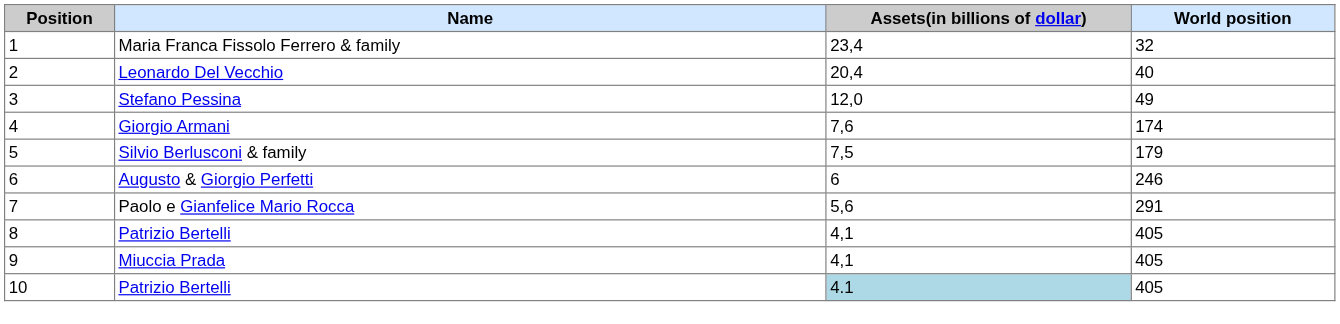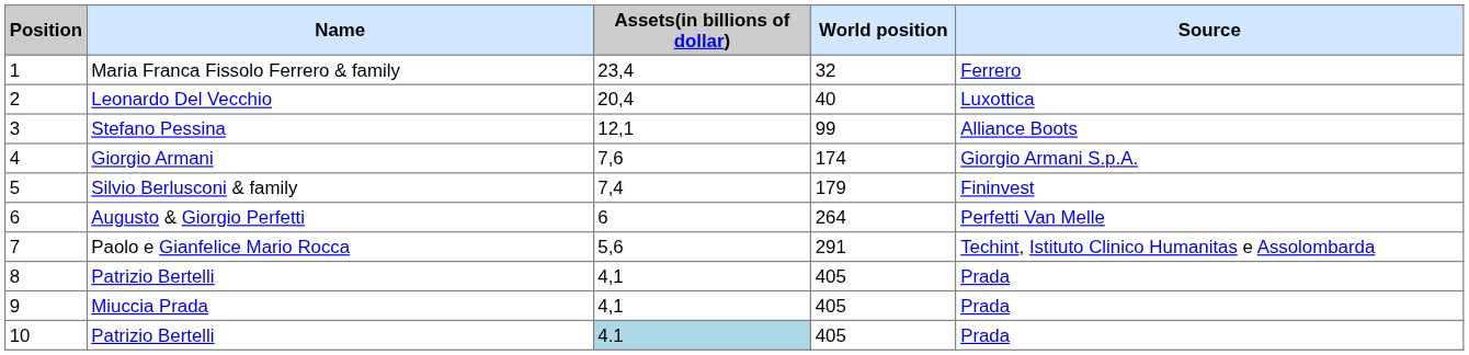+ column: Source | Ferrero | Luxottica | Alliance Boots | Giorgio Armani S.p.A. | Fininvest | Perfetti Van Melle | Techint, Istituto Clinico Humanitas e Assolombarda | Prada | Prada | Prada
Stefano Pessina | Assets(in billions of dollar): 12,0 -> 12,1
Stefano Pessina | World position: 49 -> 99
Silvio Berlusconi & family | Assets(in billions of dollar): 7,5 -> 7,4
Augusto & Giorgio Perfetti | World position: 246 -> 264
